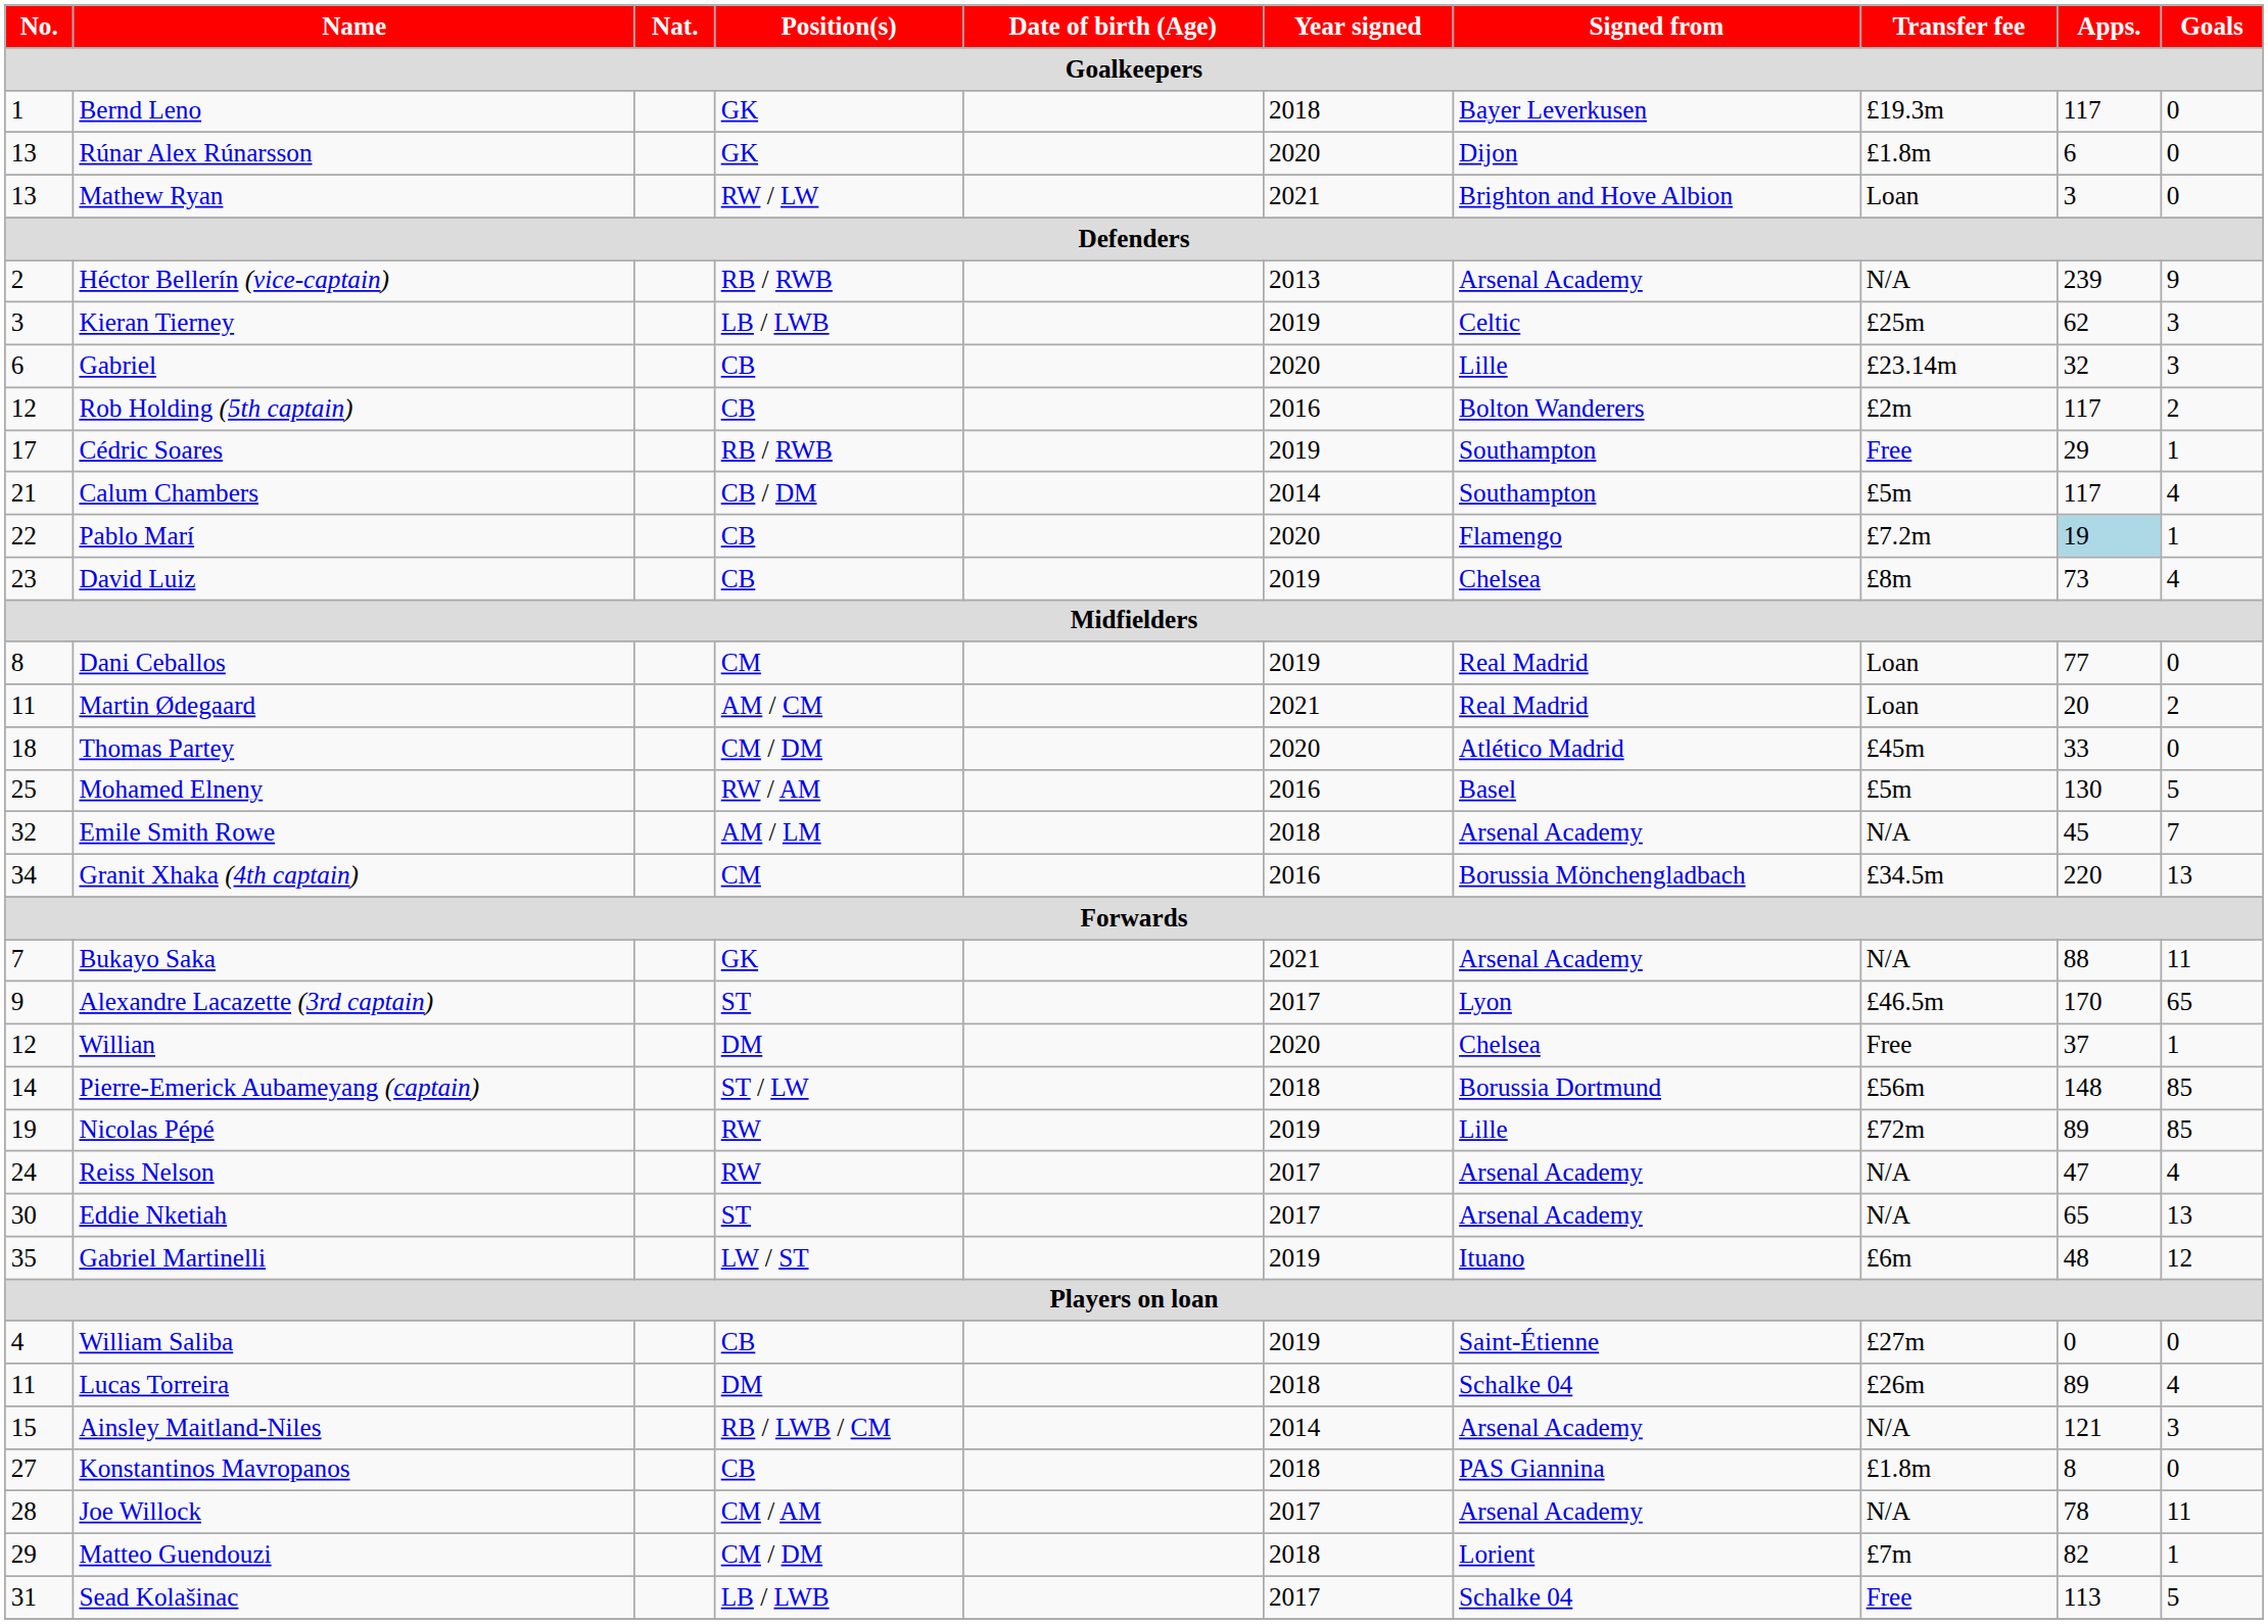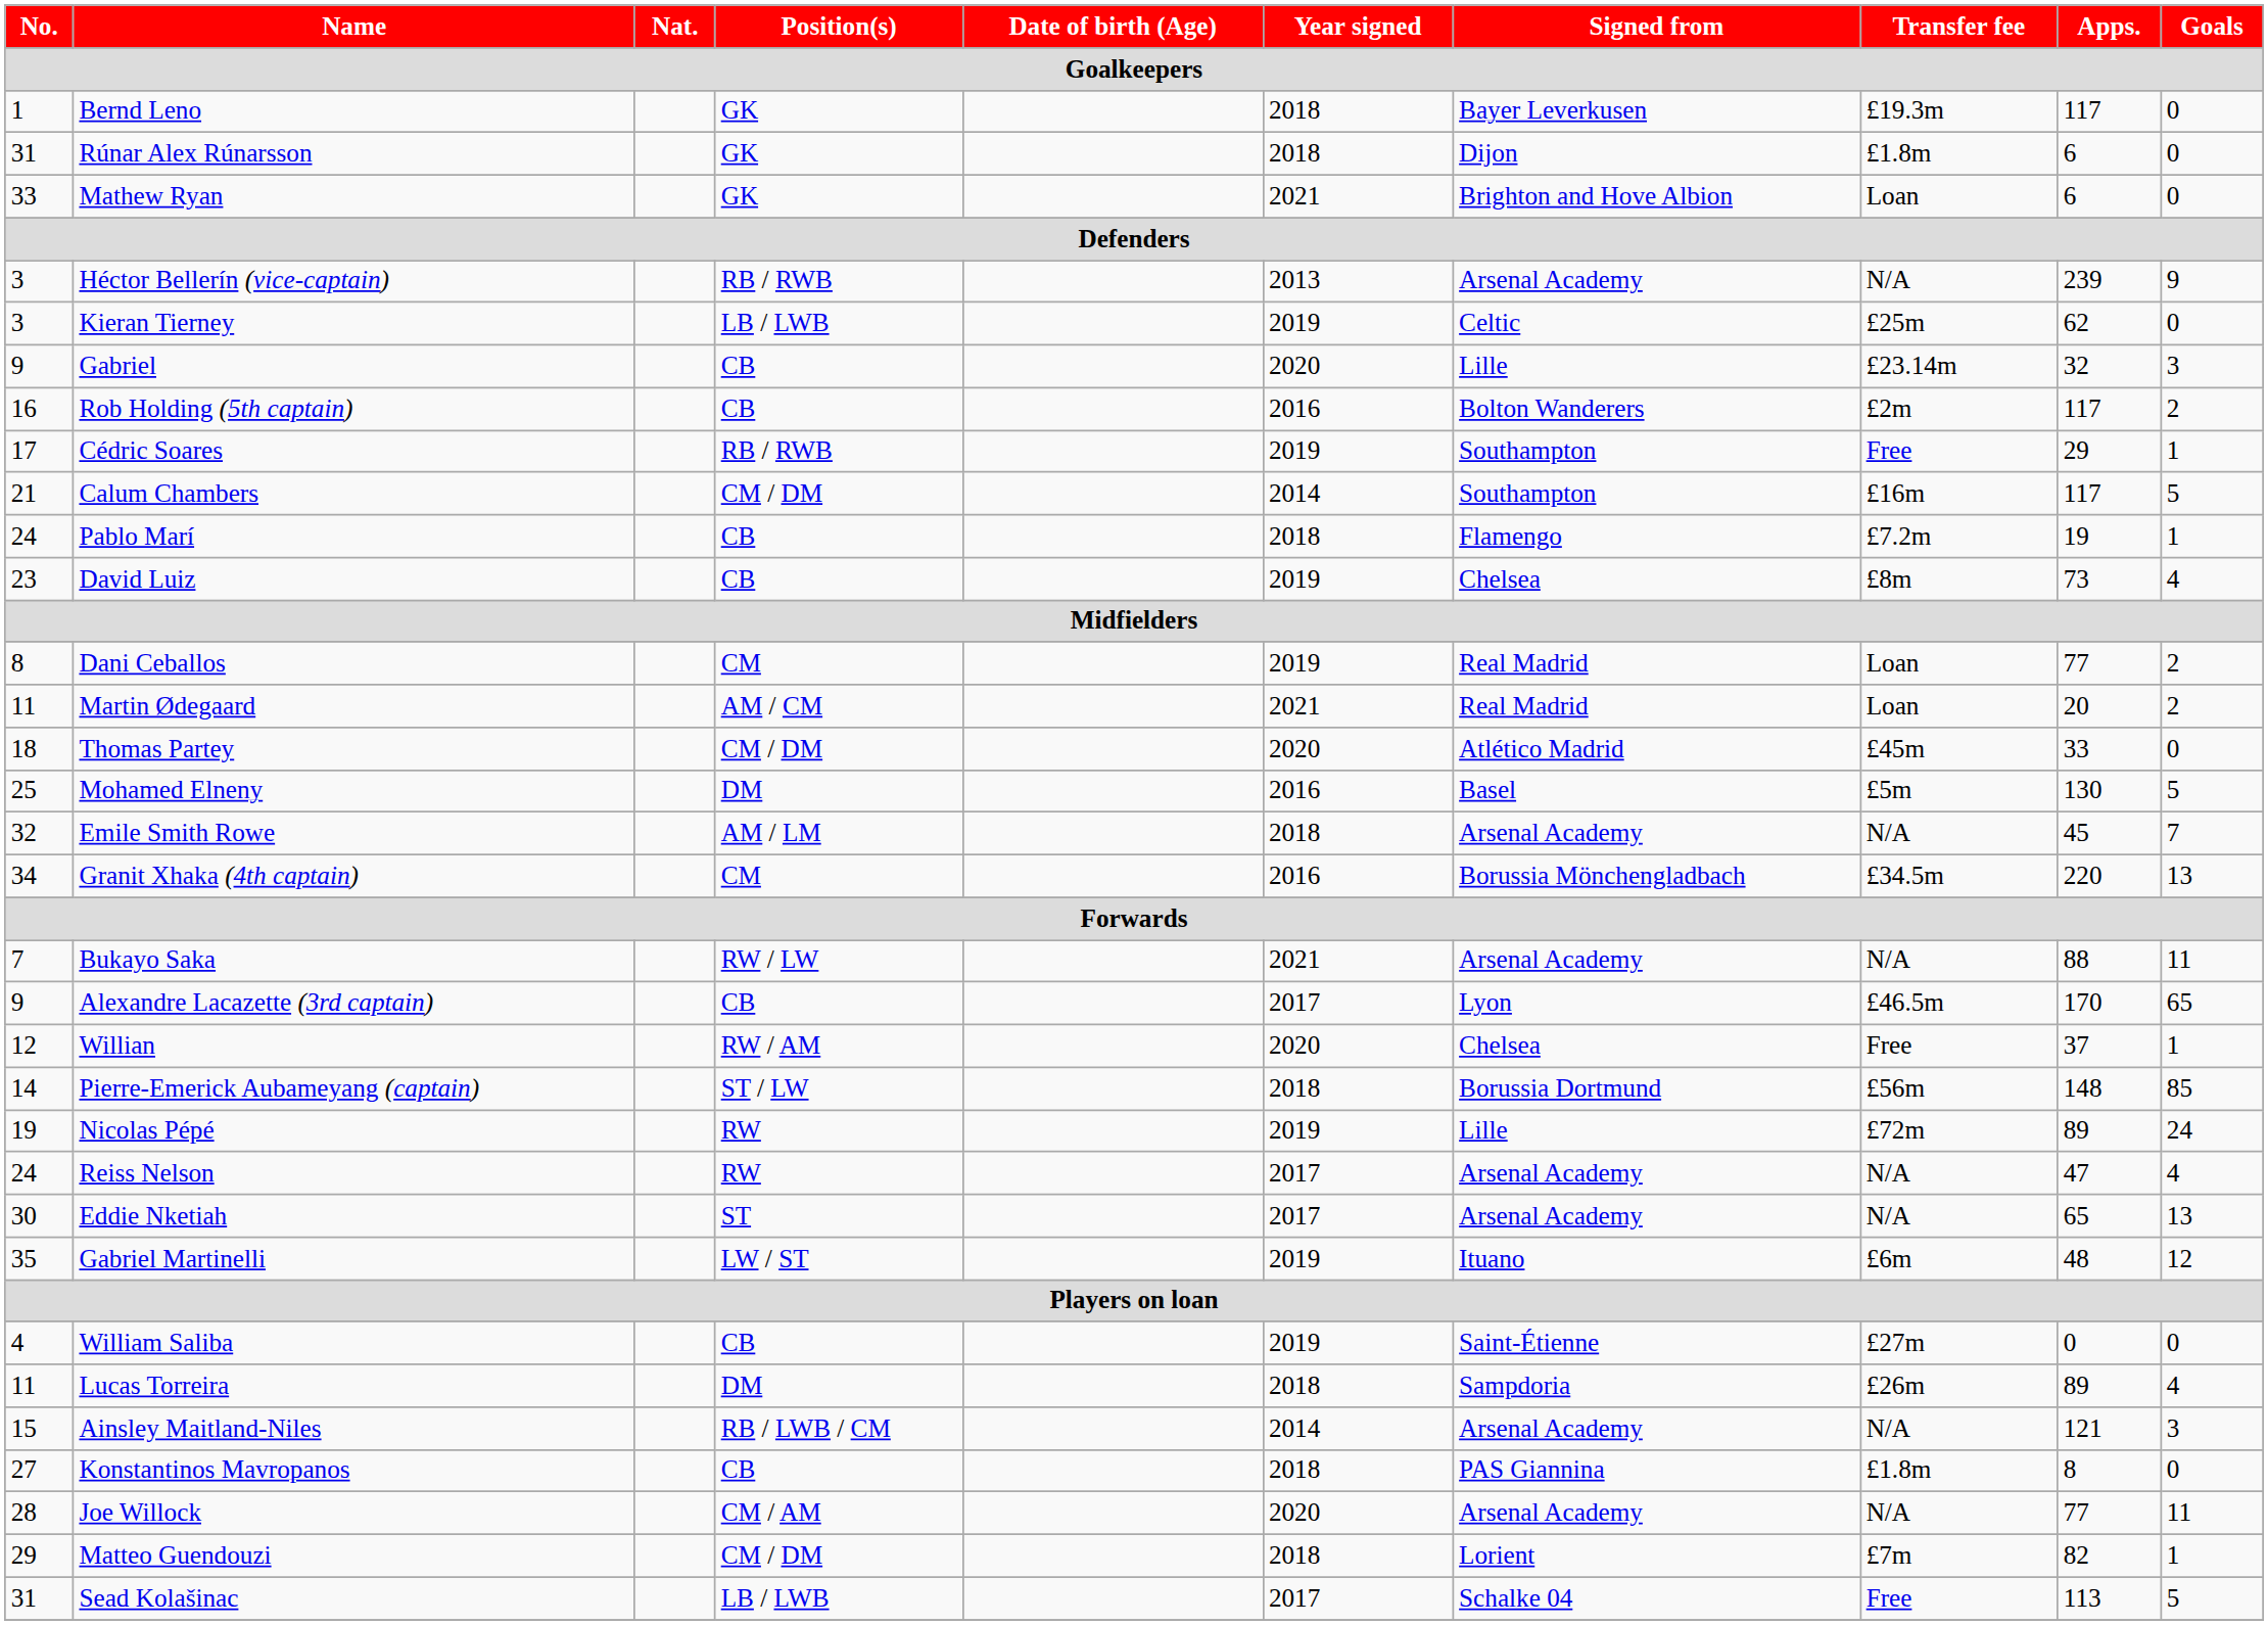Rúnar Alex Rúnarsson | No.: 13 -> 31
Rúnar Alex Rúnarsson | Year signed: 2020 -> 2018
Mathew Ryan | No.: 13 -> 33
Mathew Ryan | Position(s): RW / LW -> GK
Mathew Ryan | Apps.: 3 -> 6
Héctor Bellerín (vice-captain) | No.: 2 -> 3
Kieran Tierney | Goals: 3 -> 0
Gabriel | No.: 6 -> 9
Rob Holding (5th captain) | No.: 12 -> 16
Calum Chambers | Position(s): CB / DM -> CM / DM
Calum Chambers | Transfer fee: £5m -> £16m
Calum Chambers | Goals: 4 -> 5
Pablo Marí | No.: 22 -> 24
Pablo Marí | Year signed: 2020 -> 2018
Pablo Marí | Apps.: lightblue background -> no background
Dani Ceballos | Goals: 0 -> 2
Mohamed Elneny | Position(s): RW / AM -> DM
Bukayo Saka | Position(s): GK -> RW / LW
Alexandre Lacazette (3rd captain) | Position(s): ST -> CB
Willian | Position(s): DM -> RW / AM
Nicolas Pépé | Goals: 85 -> 24
Lucas Torreira | Signed from: Schalke 04 -> Sampdoria
Joe Willock | Year signed: 2017 -> 2020
Joe Willock | Apps.: 78 -> 77
